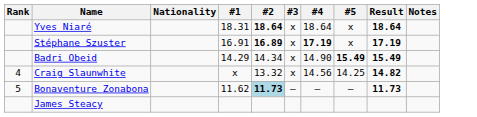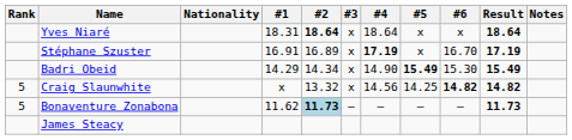+ column: #6 | x | 16.70 | 15.30 | 14.82 | –
Stéphane Szuster | #2: bold -> normal
Craig Slaunwhite | Rank: 4 -> 5
